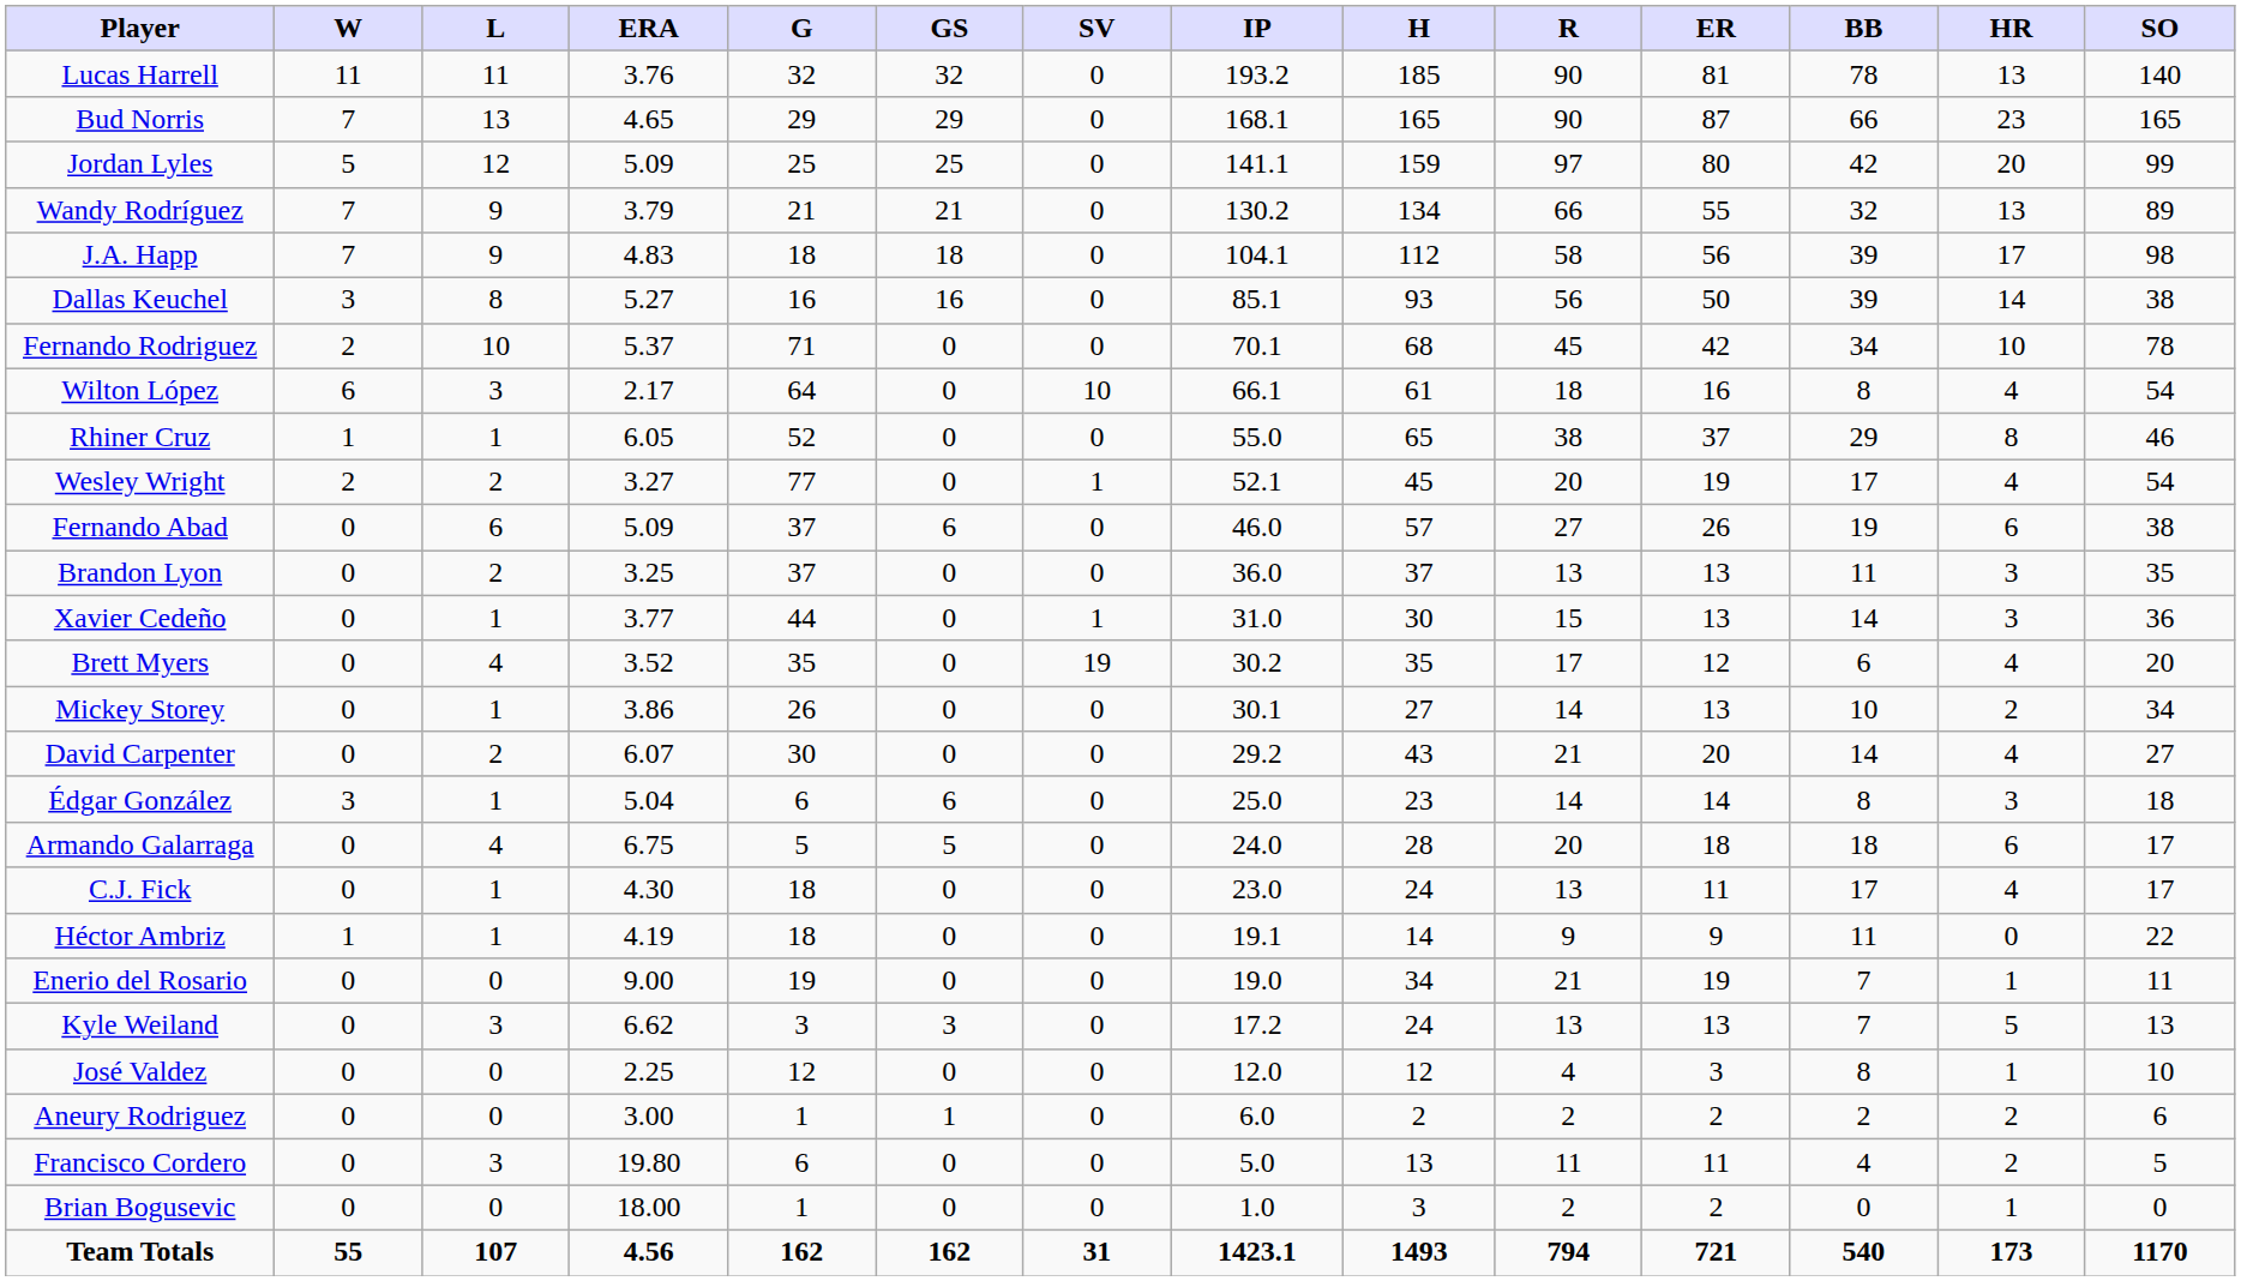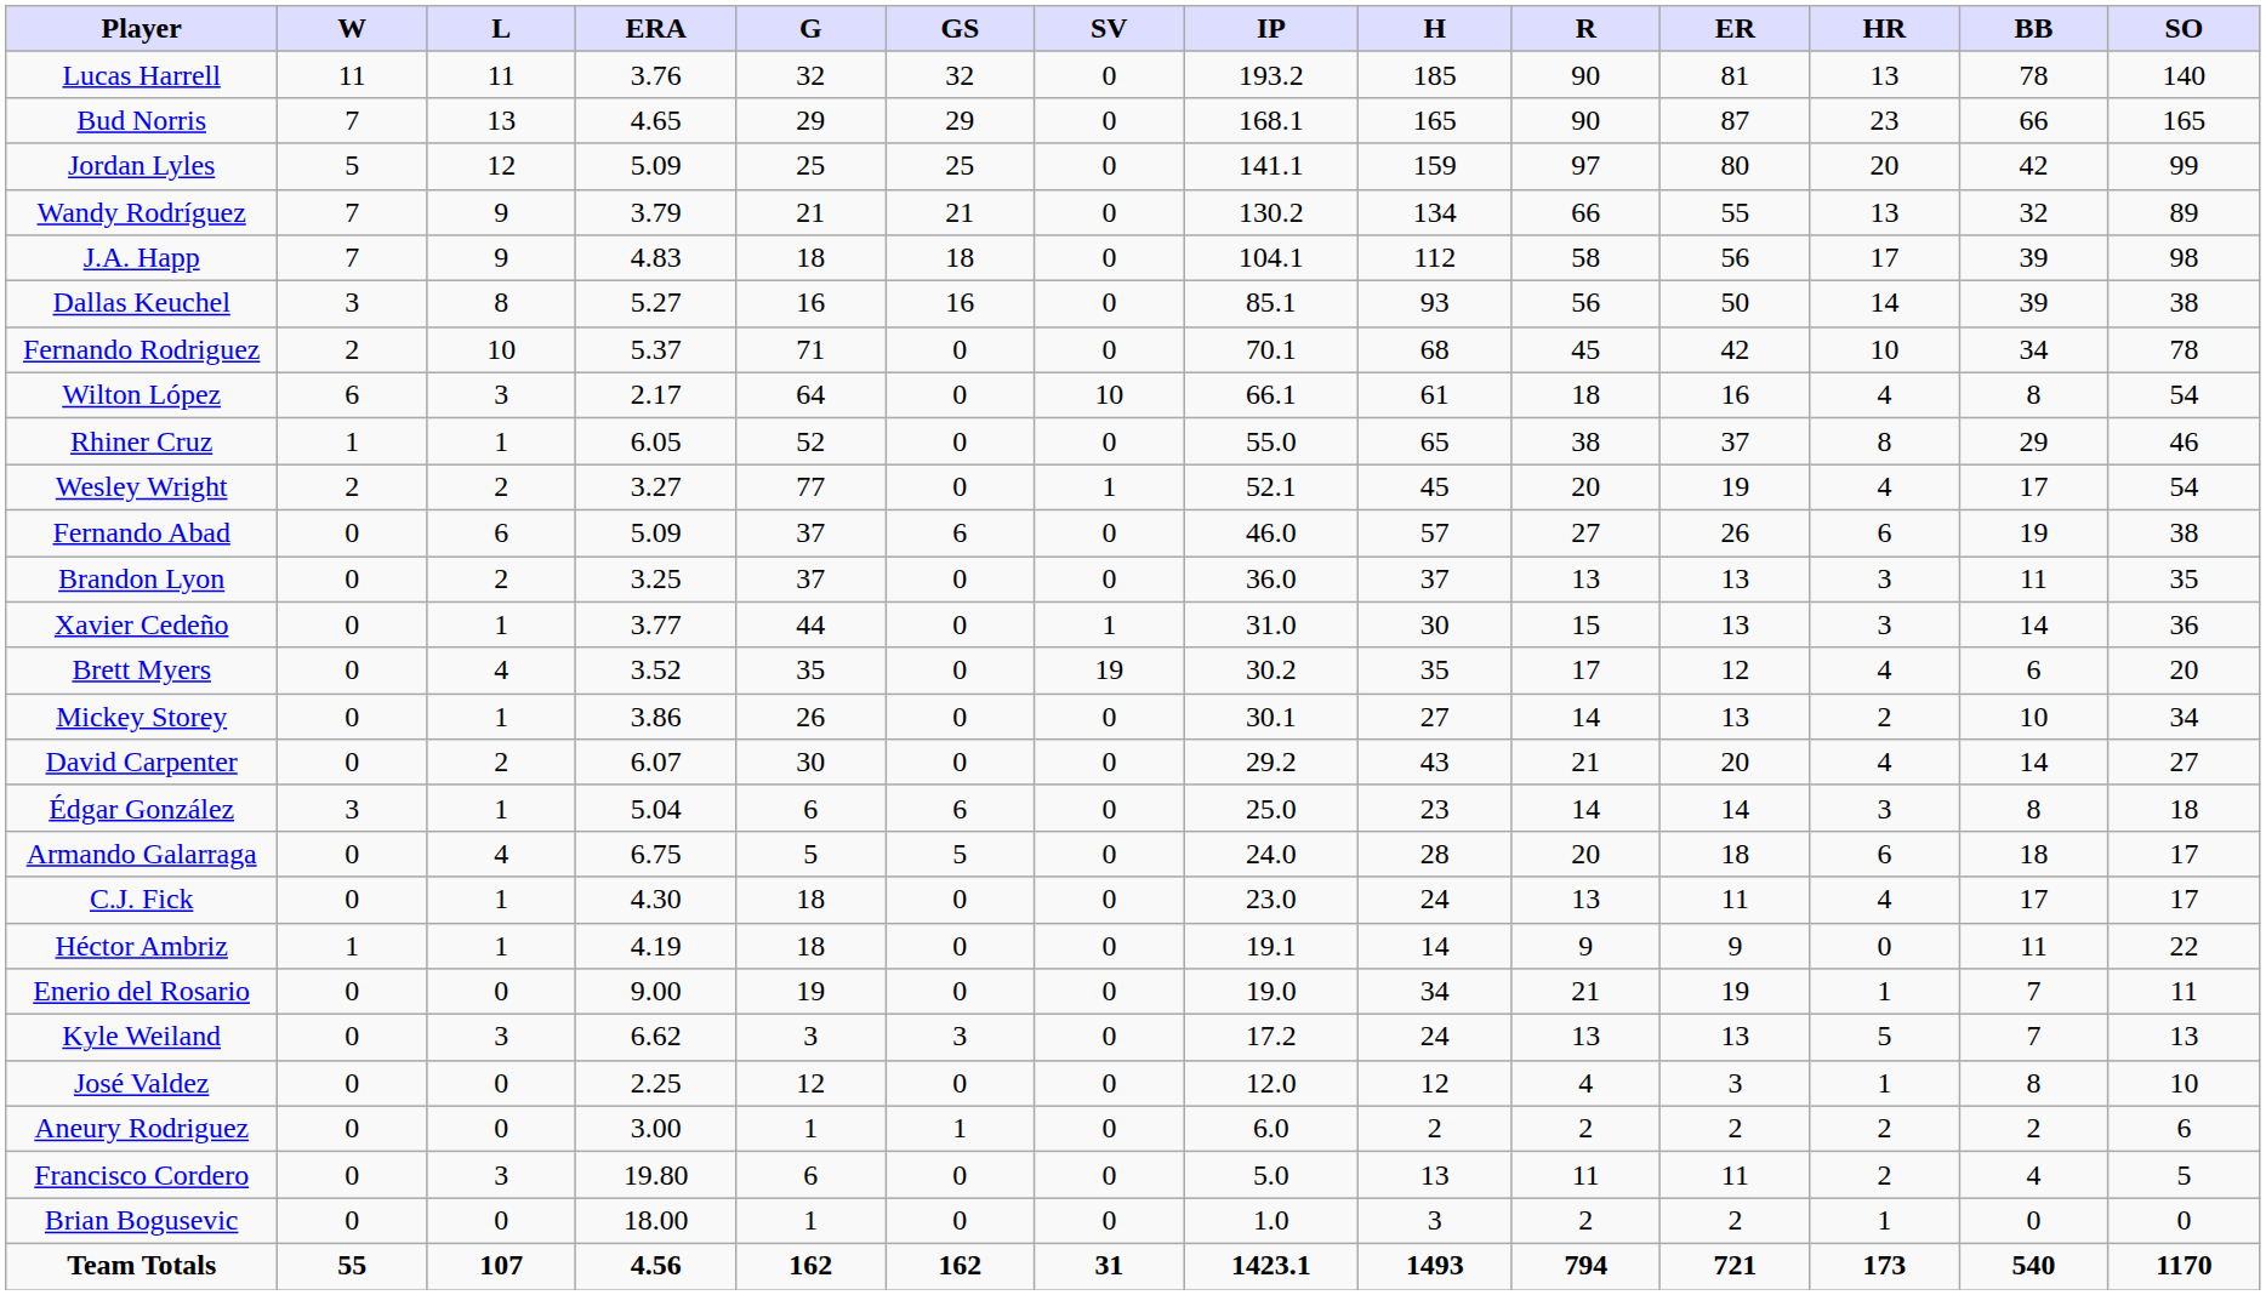columns swapped: HR <-> BB
